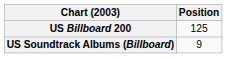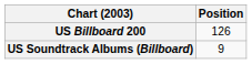US Billboard 200 | Position: 125 -> 126
